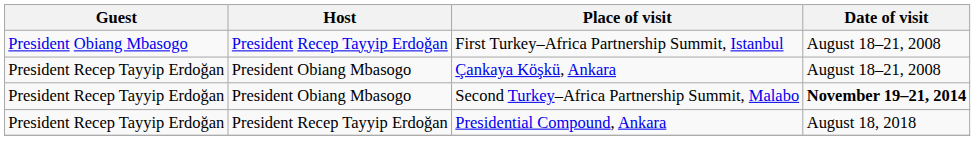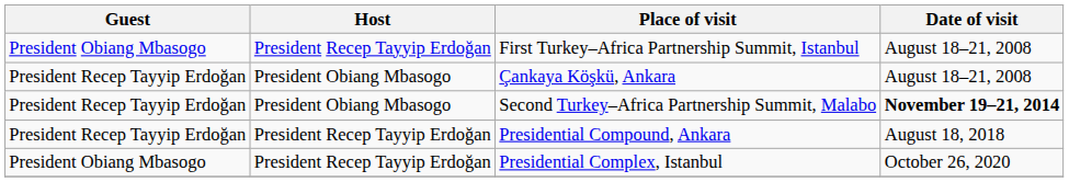+ row: President Obiang Mbasogo | President Recep Tayyip Erdoğan | Presidential Complex, Istanbul | October 26, 2020
